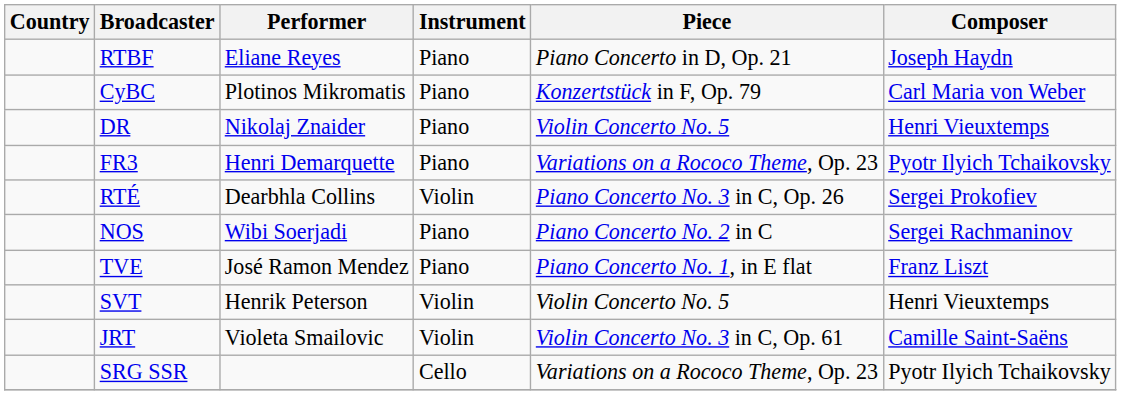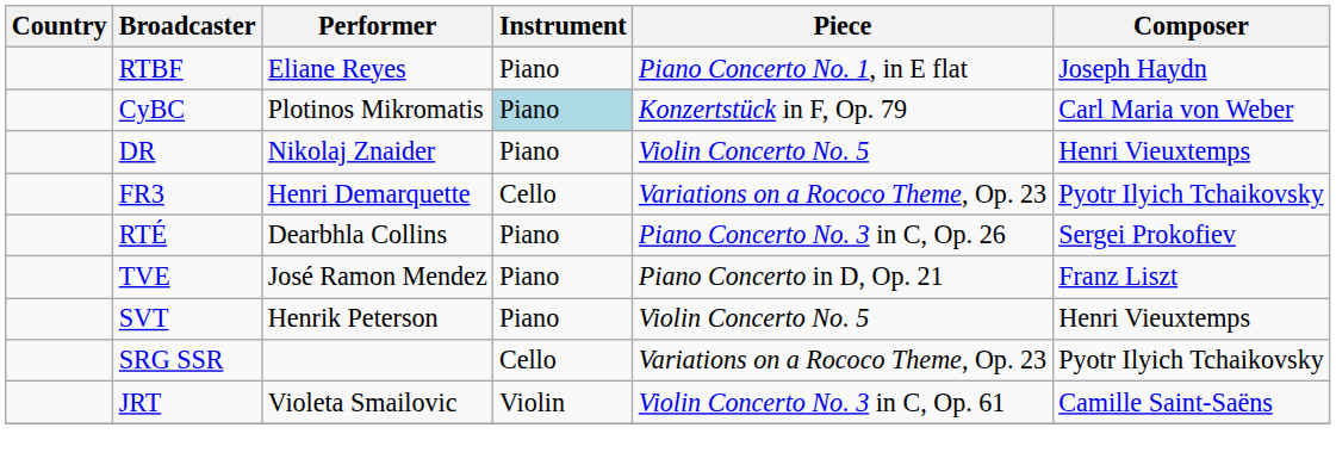RTBF | Piece: Piano Concerto in D, Op. 21 -> Piano Concerto No. 1, in E flat
CyBC | Instrument: no background -> lightblue background
FR3 | Instrument: Piano -> Cello
RTÉ | Instrument: Violin -> Piano
- row: NOS | Wibi Soerjadi | Piano | Piano Concerto No. 2 in C | Sergei Rachmaninov
TVE | Piece: Piano Concerto No. 1, in E flat -> Piano Concerto in D, Op. 21
SVT | Instrument: Violin -> Piano
rows swapped: SRG SSR <-> JRT
